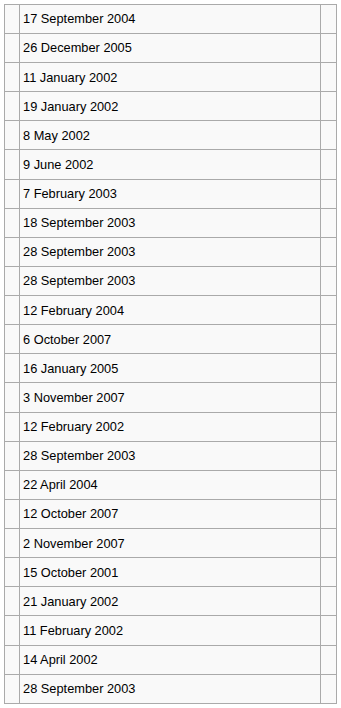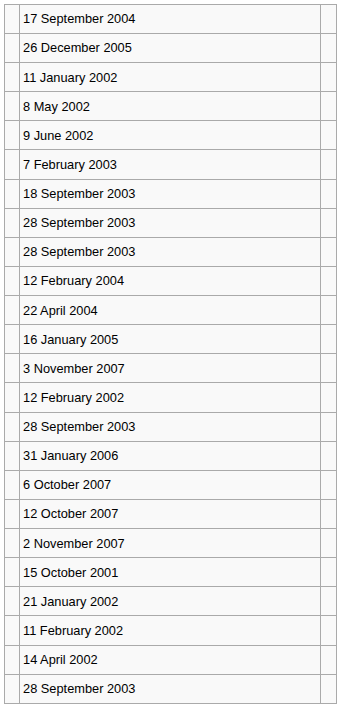- row: 19 January 2002
rows swapped: 22 April 2004 <-> 6 October 2007
+ row: 31 January 2006
